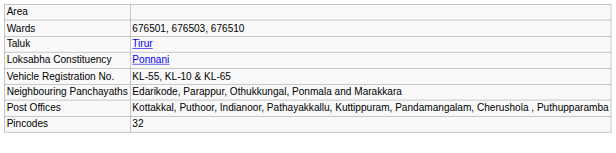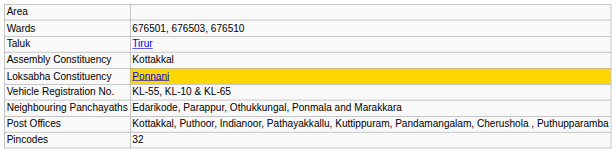+ row: Assembly Constituency | Kottakkal
Loksabha Constituency | column 2: no background -> gold background
